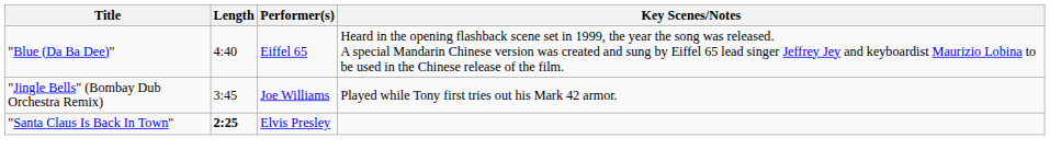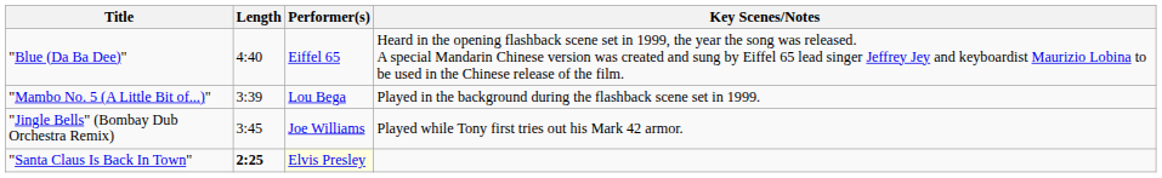+ row: "Mambo No. 5 (A Little Bit of...)" | 3:39 | Lou Bega | Played in the background during the flashback scene set in 1999.
"Santa Claus Is Back In Town" | Performer(s): no background -> lightyellow background
